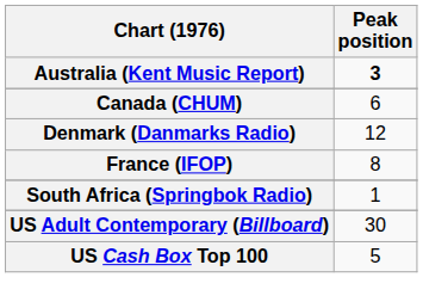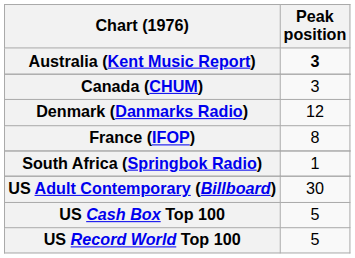Canada (CHUM) | Peak position: 6 -> 3
+ row: US Record World Top 100 | 5
